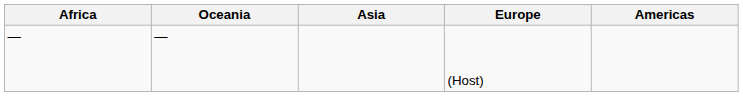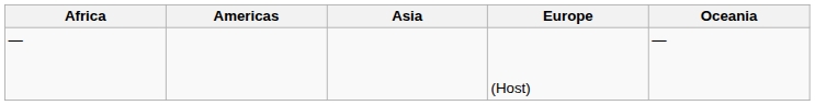columns swapped: Americas <-> Oceania
